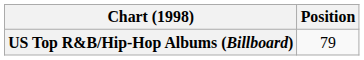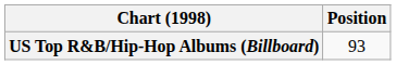US Top R&B/Hip-Hop Albums (Billboard) | Position: 79 -> 93
